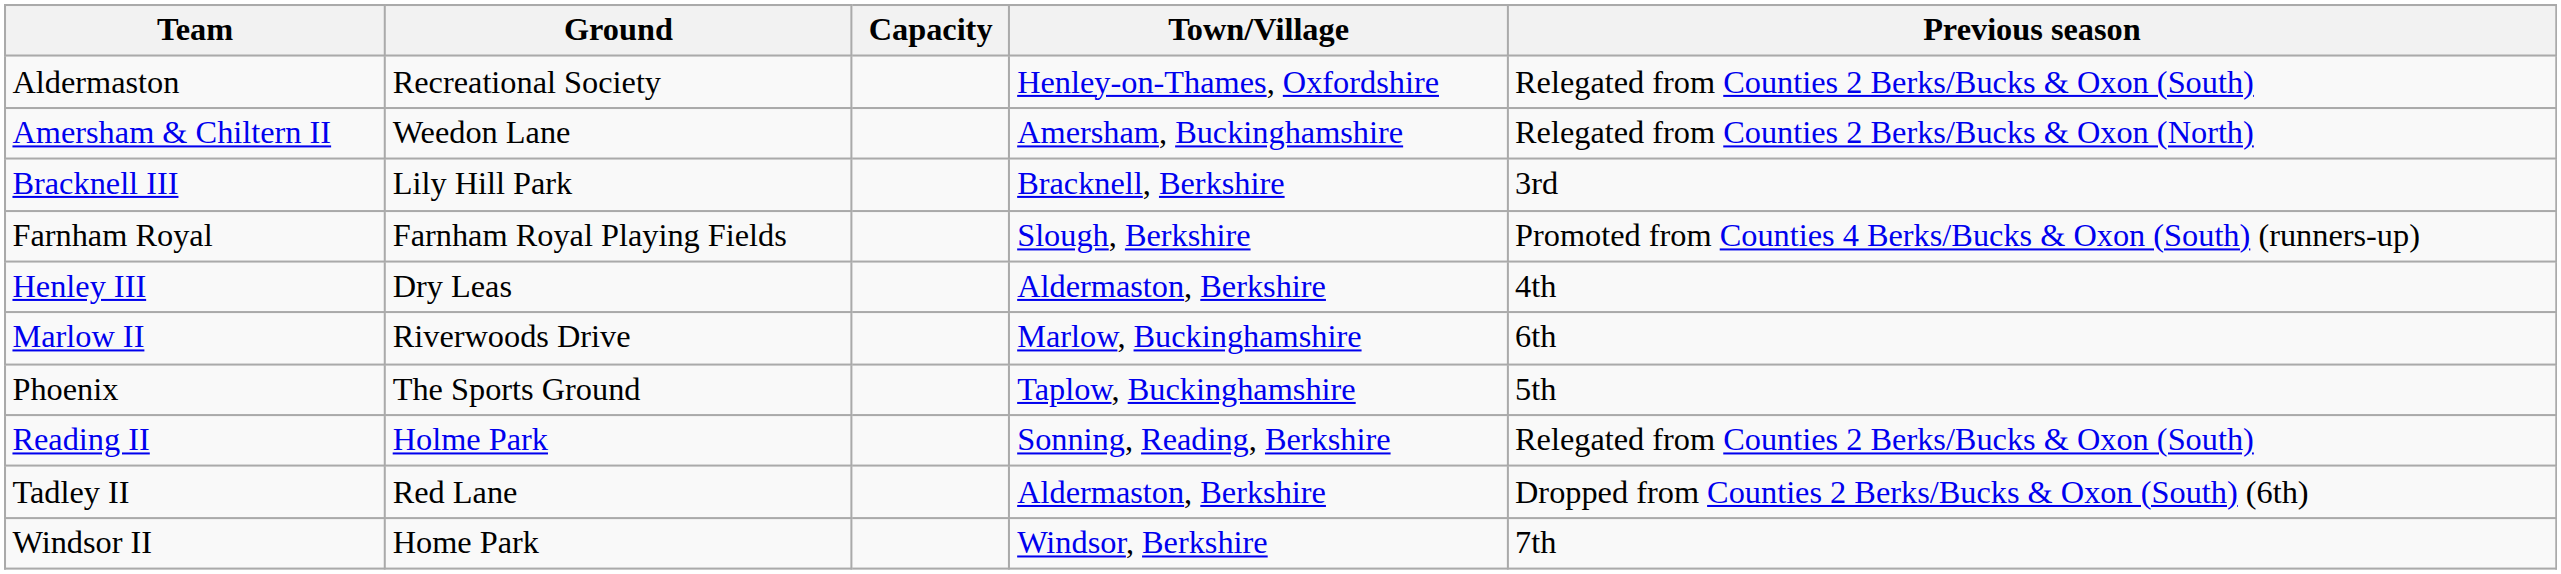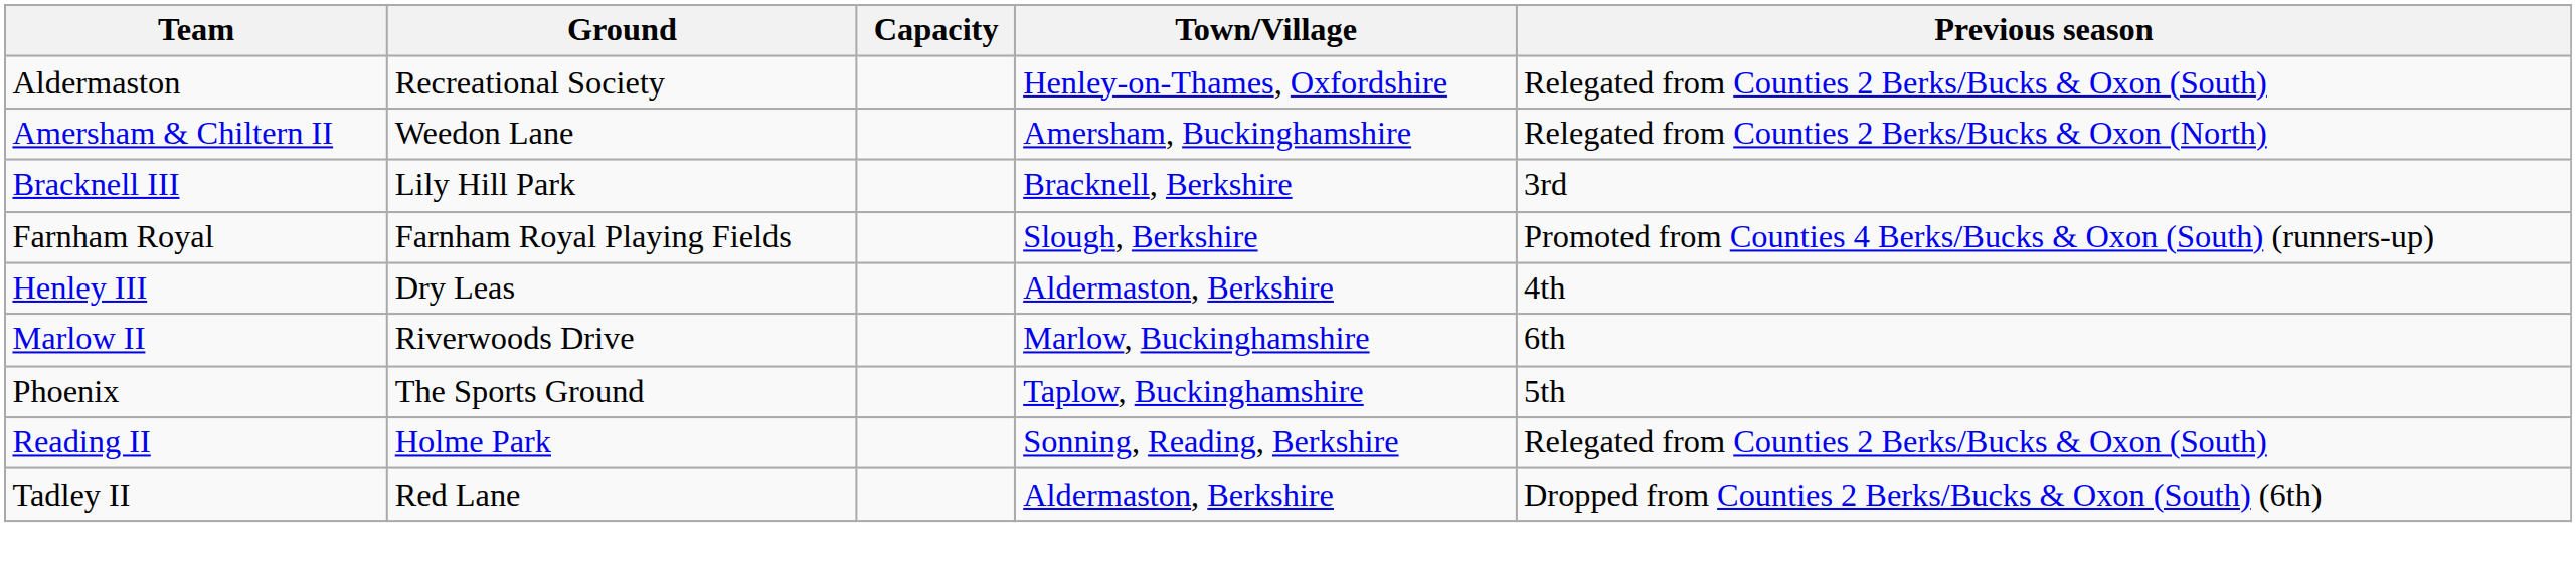- row: Windsor II | Home Park | Windsor, Berkshire | 7th
